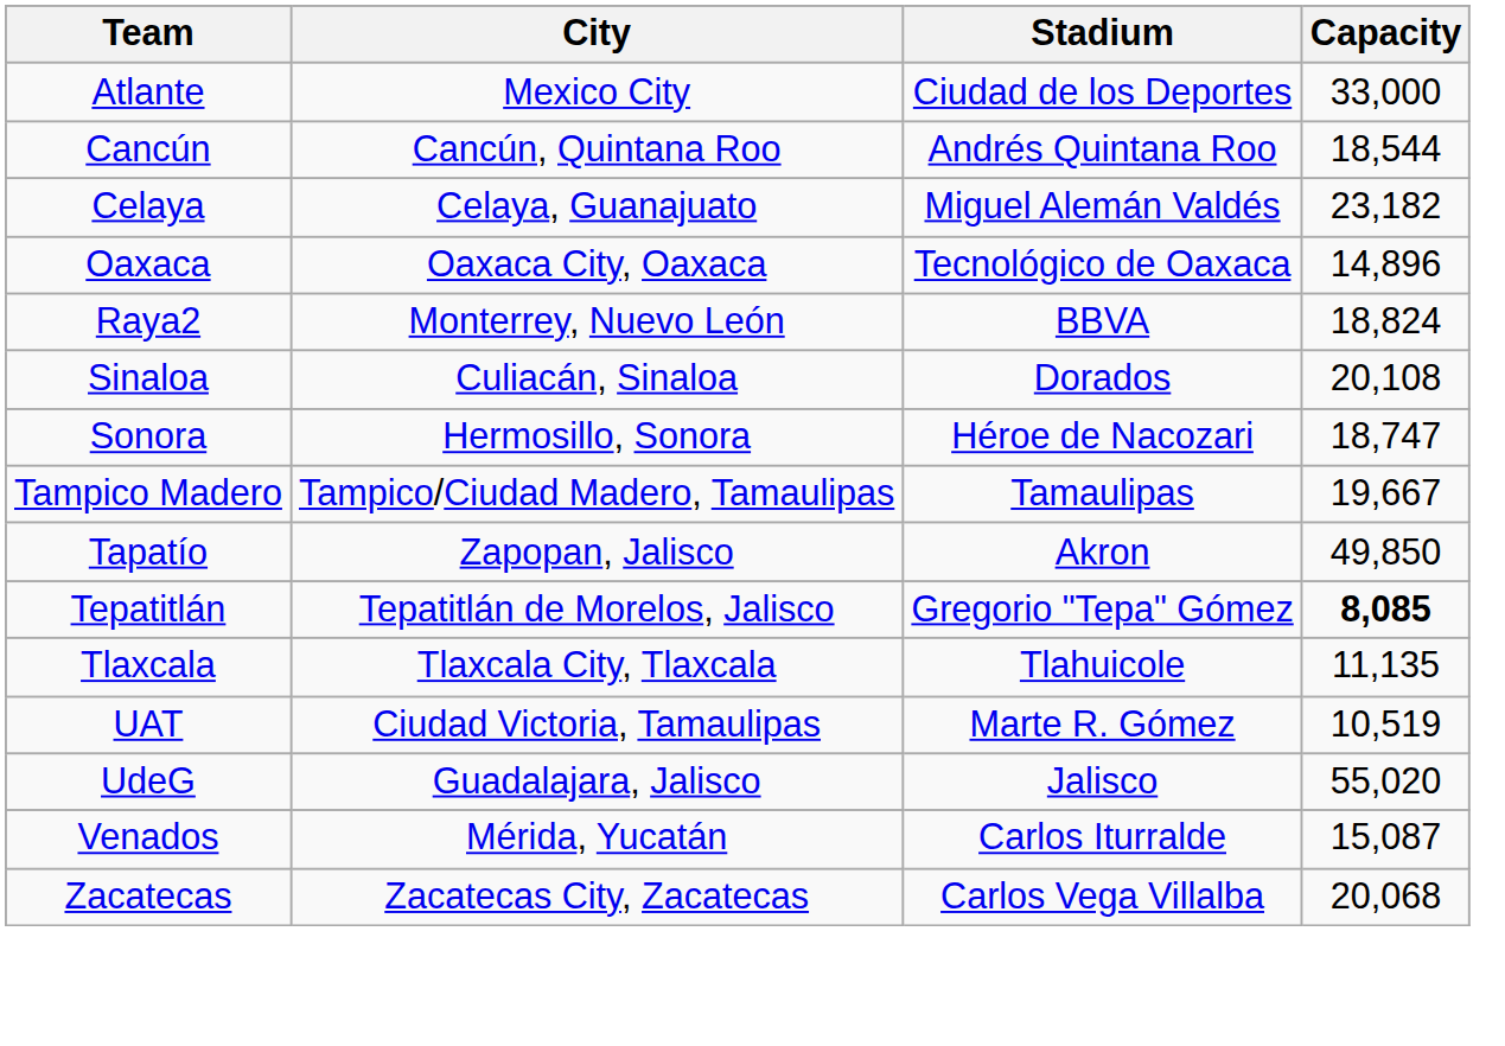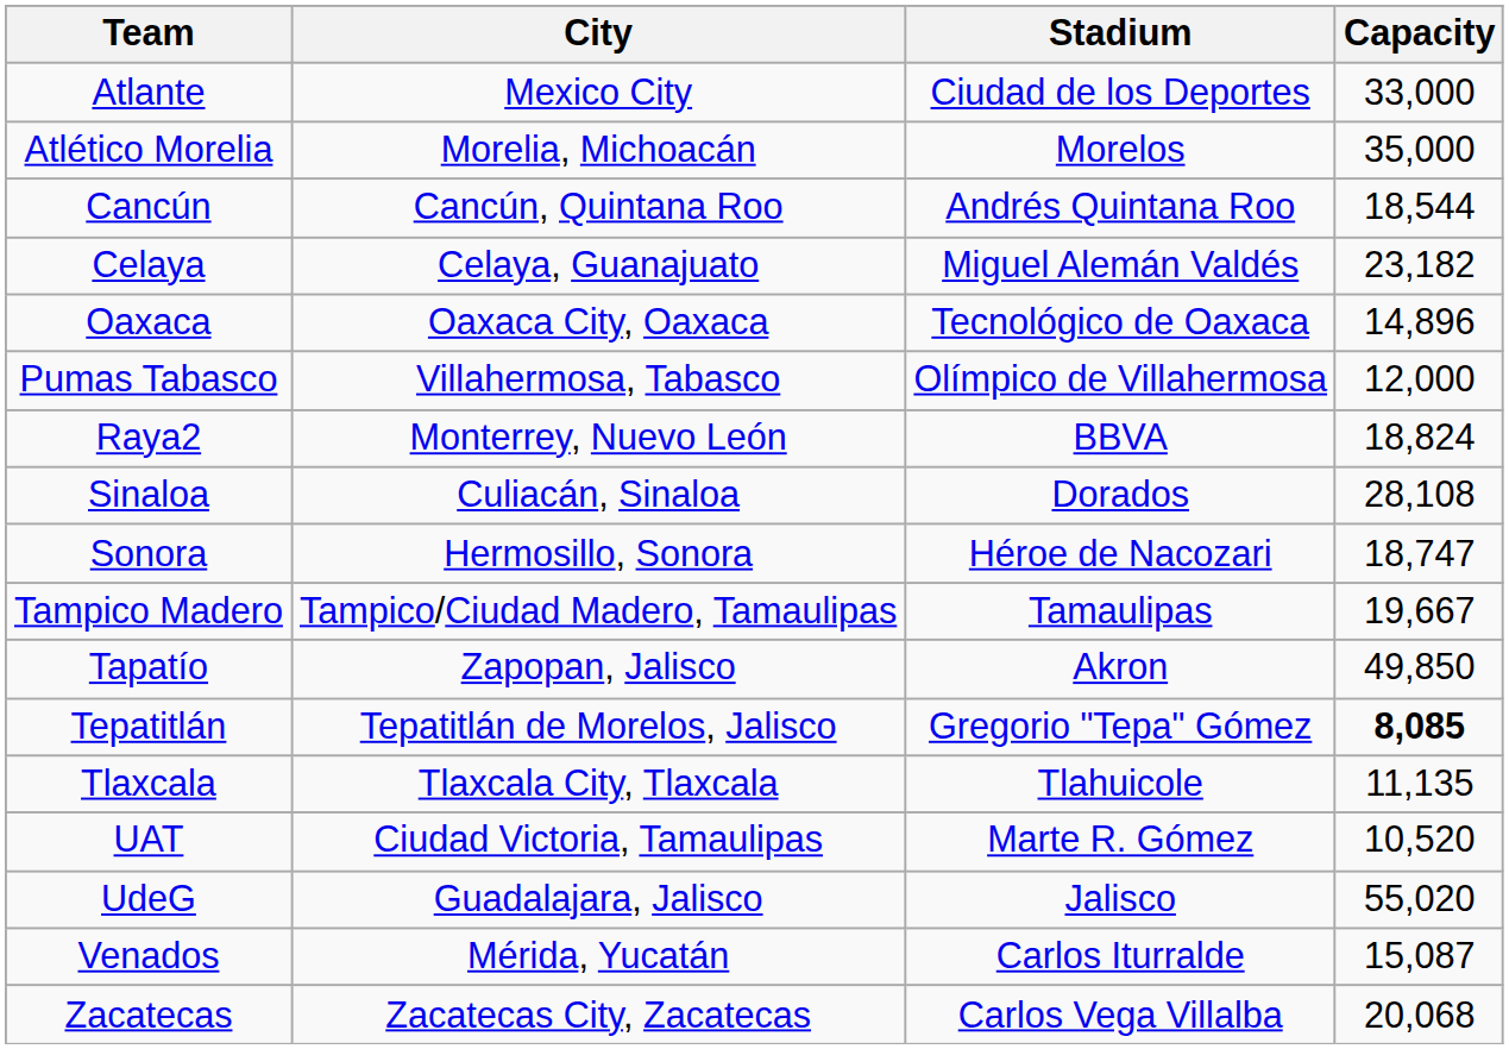+ row: Atlético Morelia | Morelia, Michoacán | Morelos | 35,000
+ row: Pumas Tabasco | Villahermosa, Tabasco | Olímpico de Villahermosa | 12,000
Sinaloa | Capacity: 20,108 -> 28,108
UAT | Capacity: 10,519 -> 10,520
